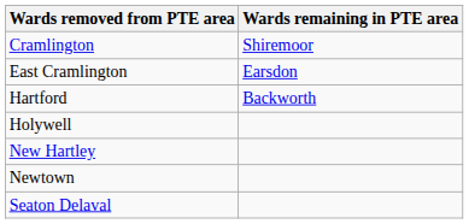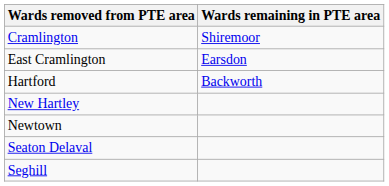- row: Holywell
+ row: Seghill
